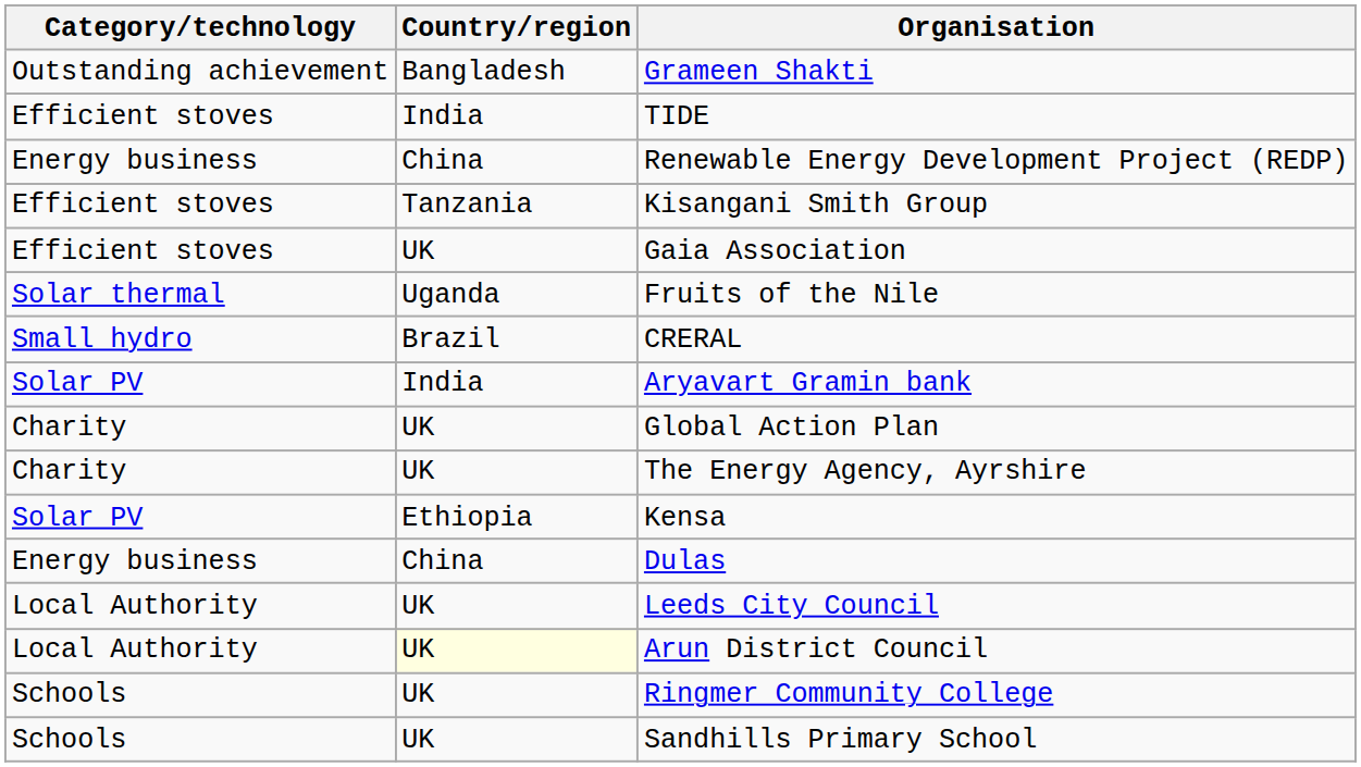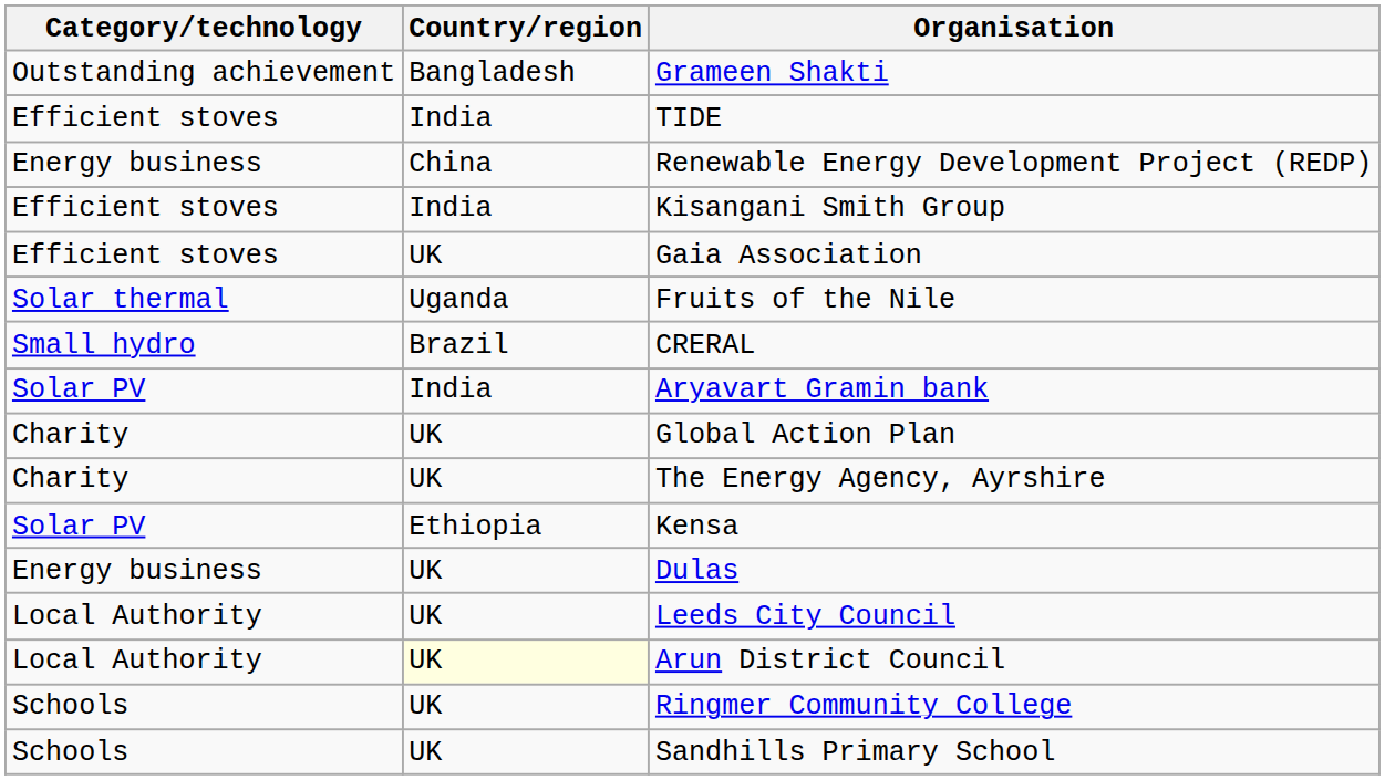Kisangani Smith Group | Country/region: Tanzania -> India
Dulas | Country/region: China -> UK
